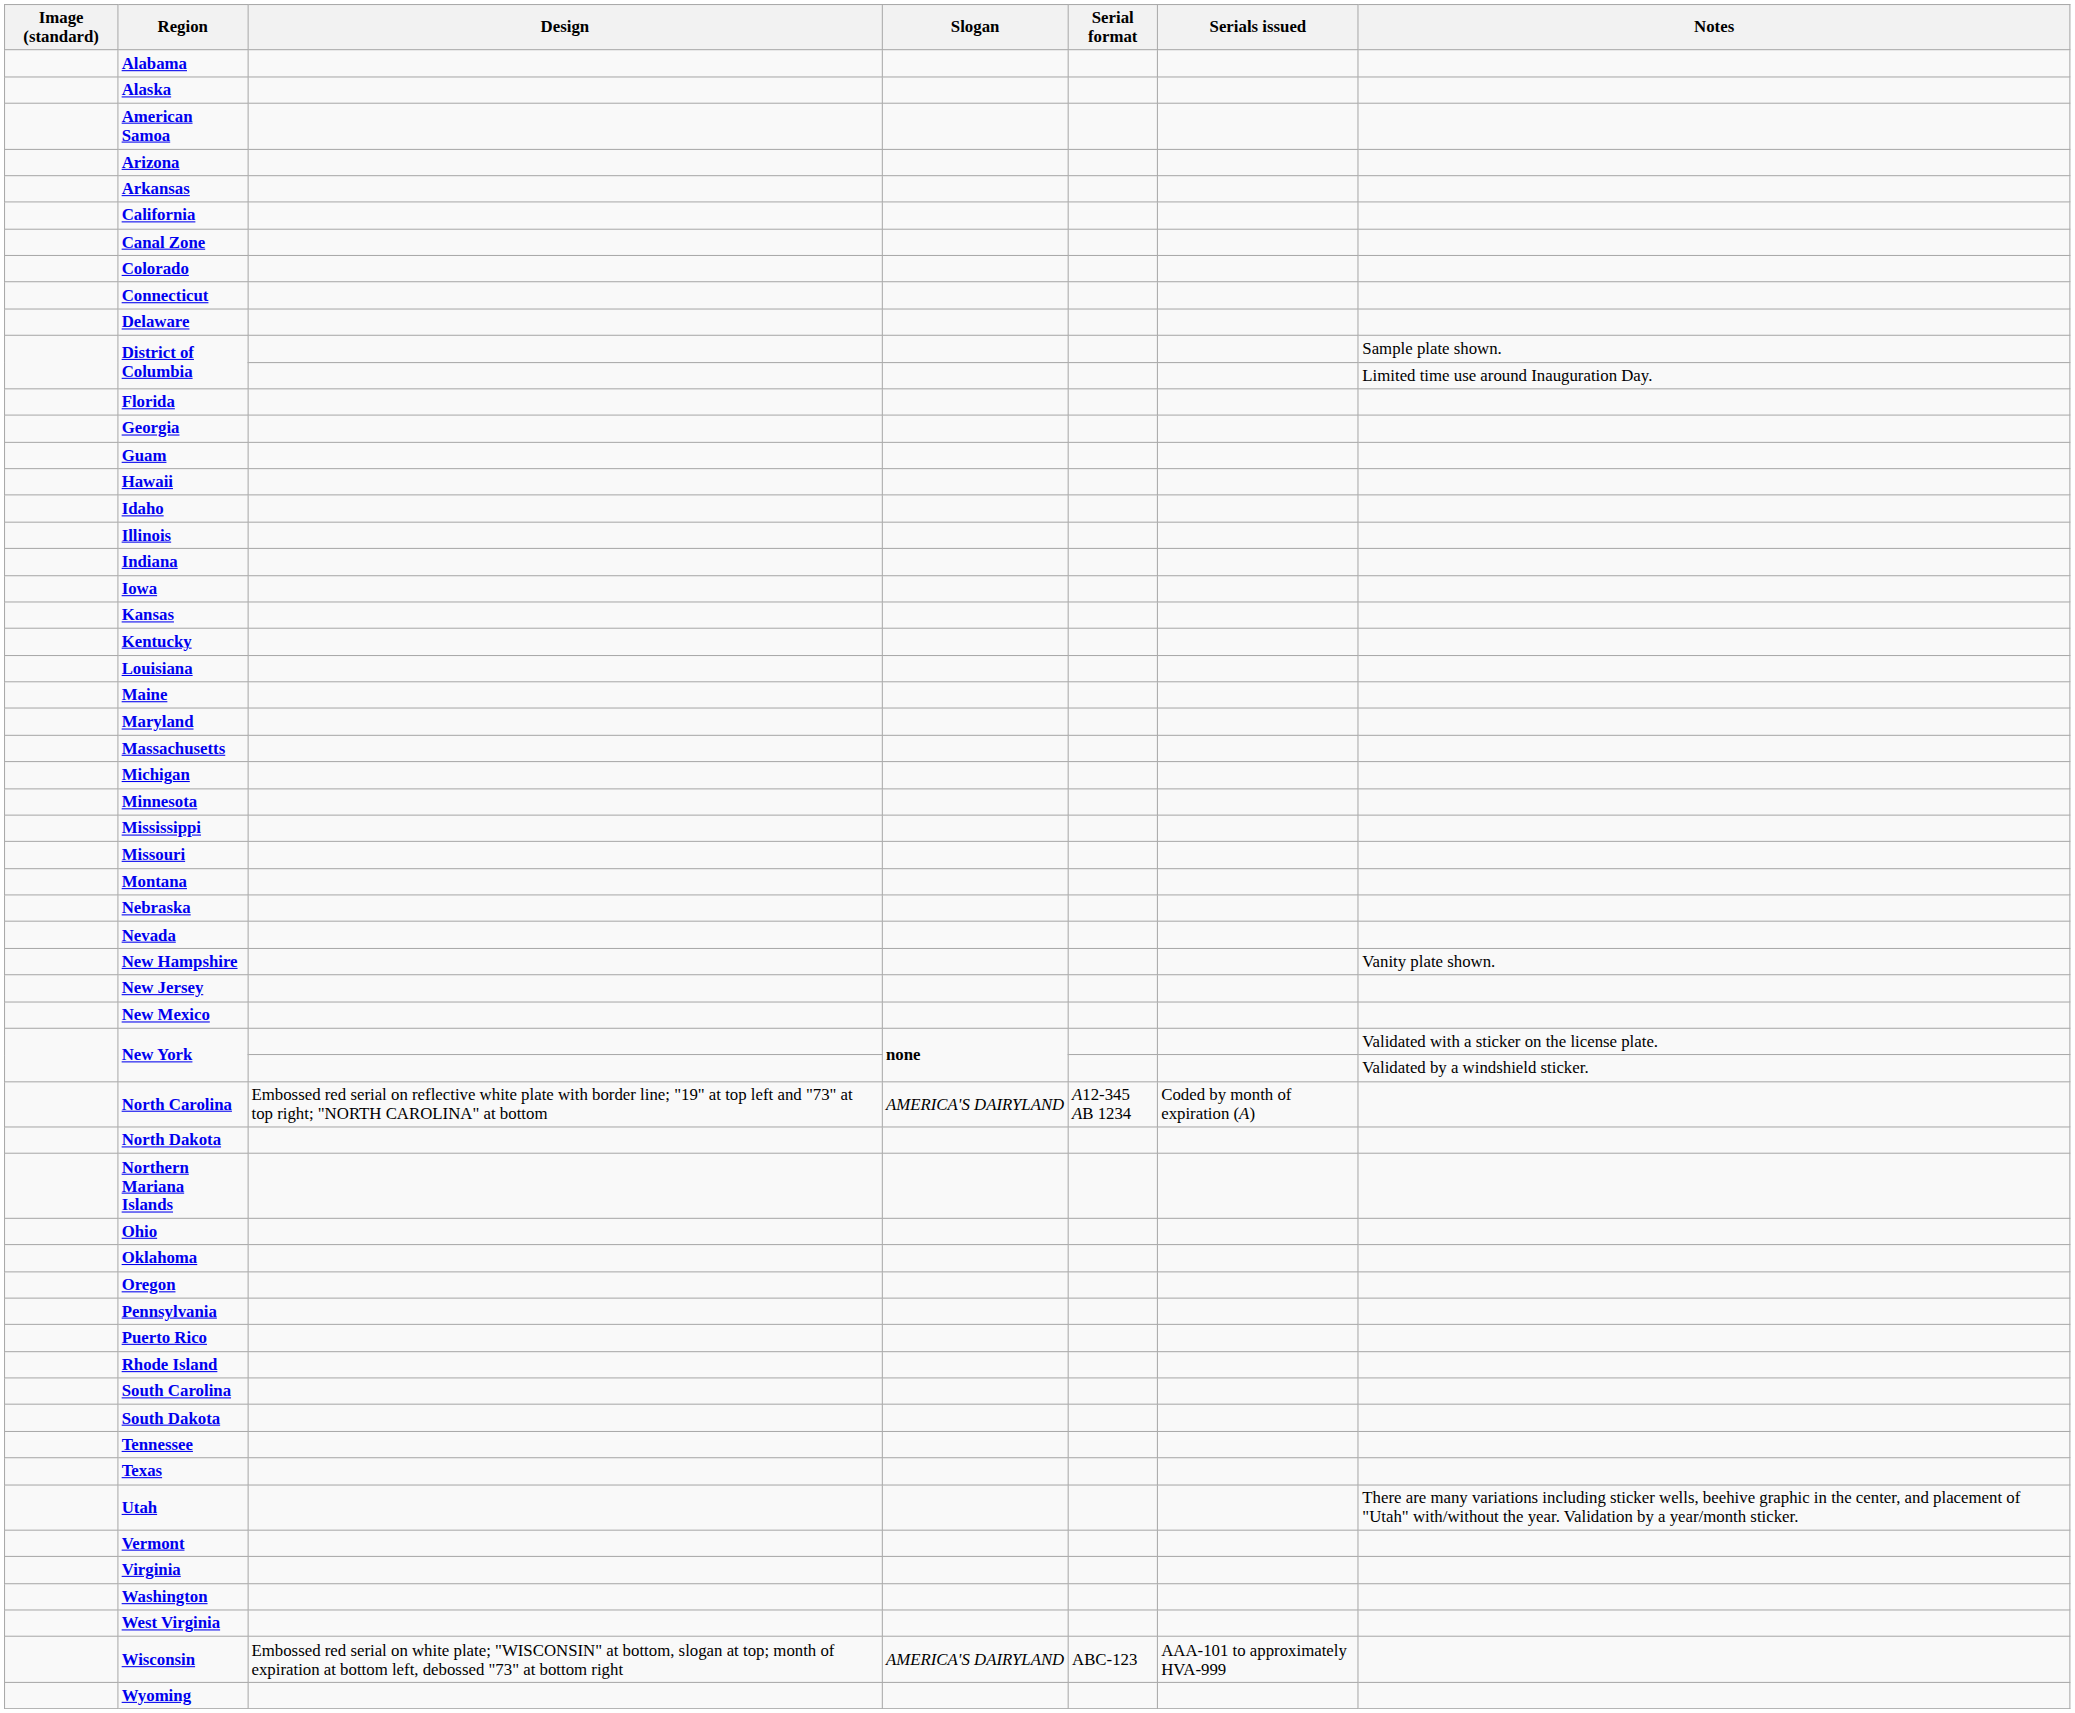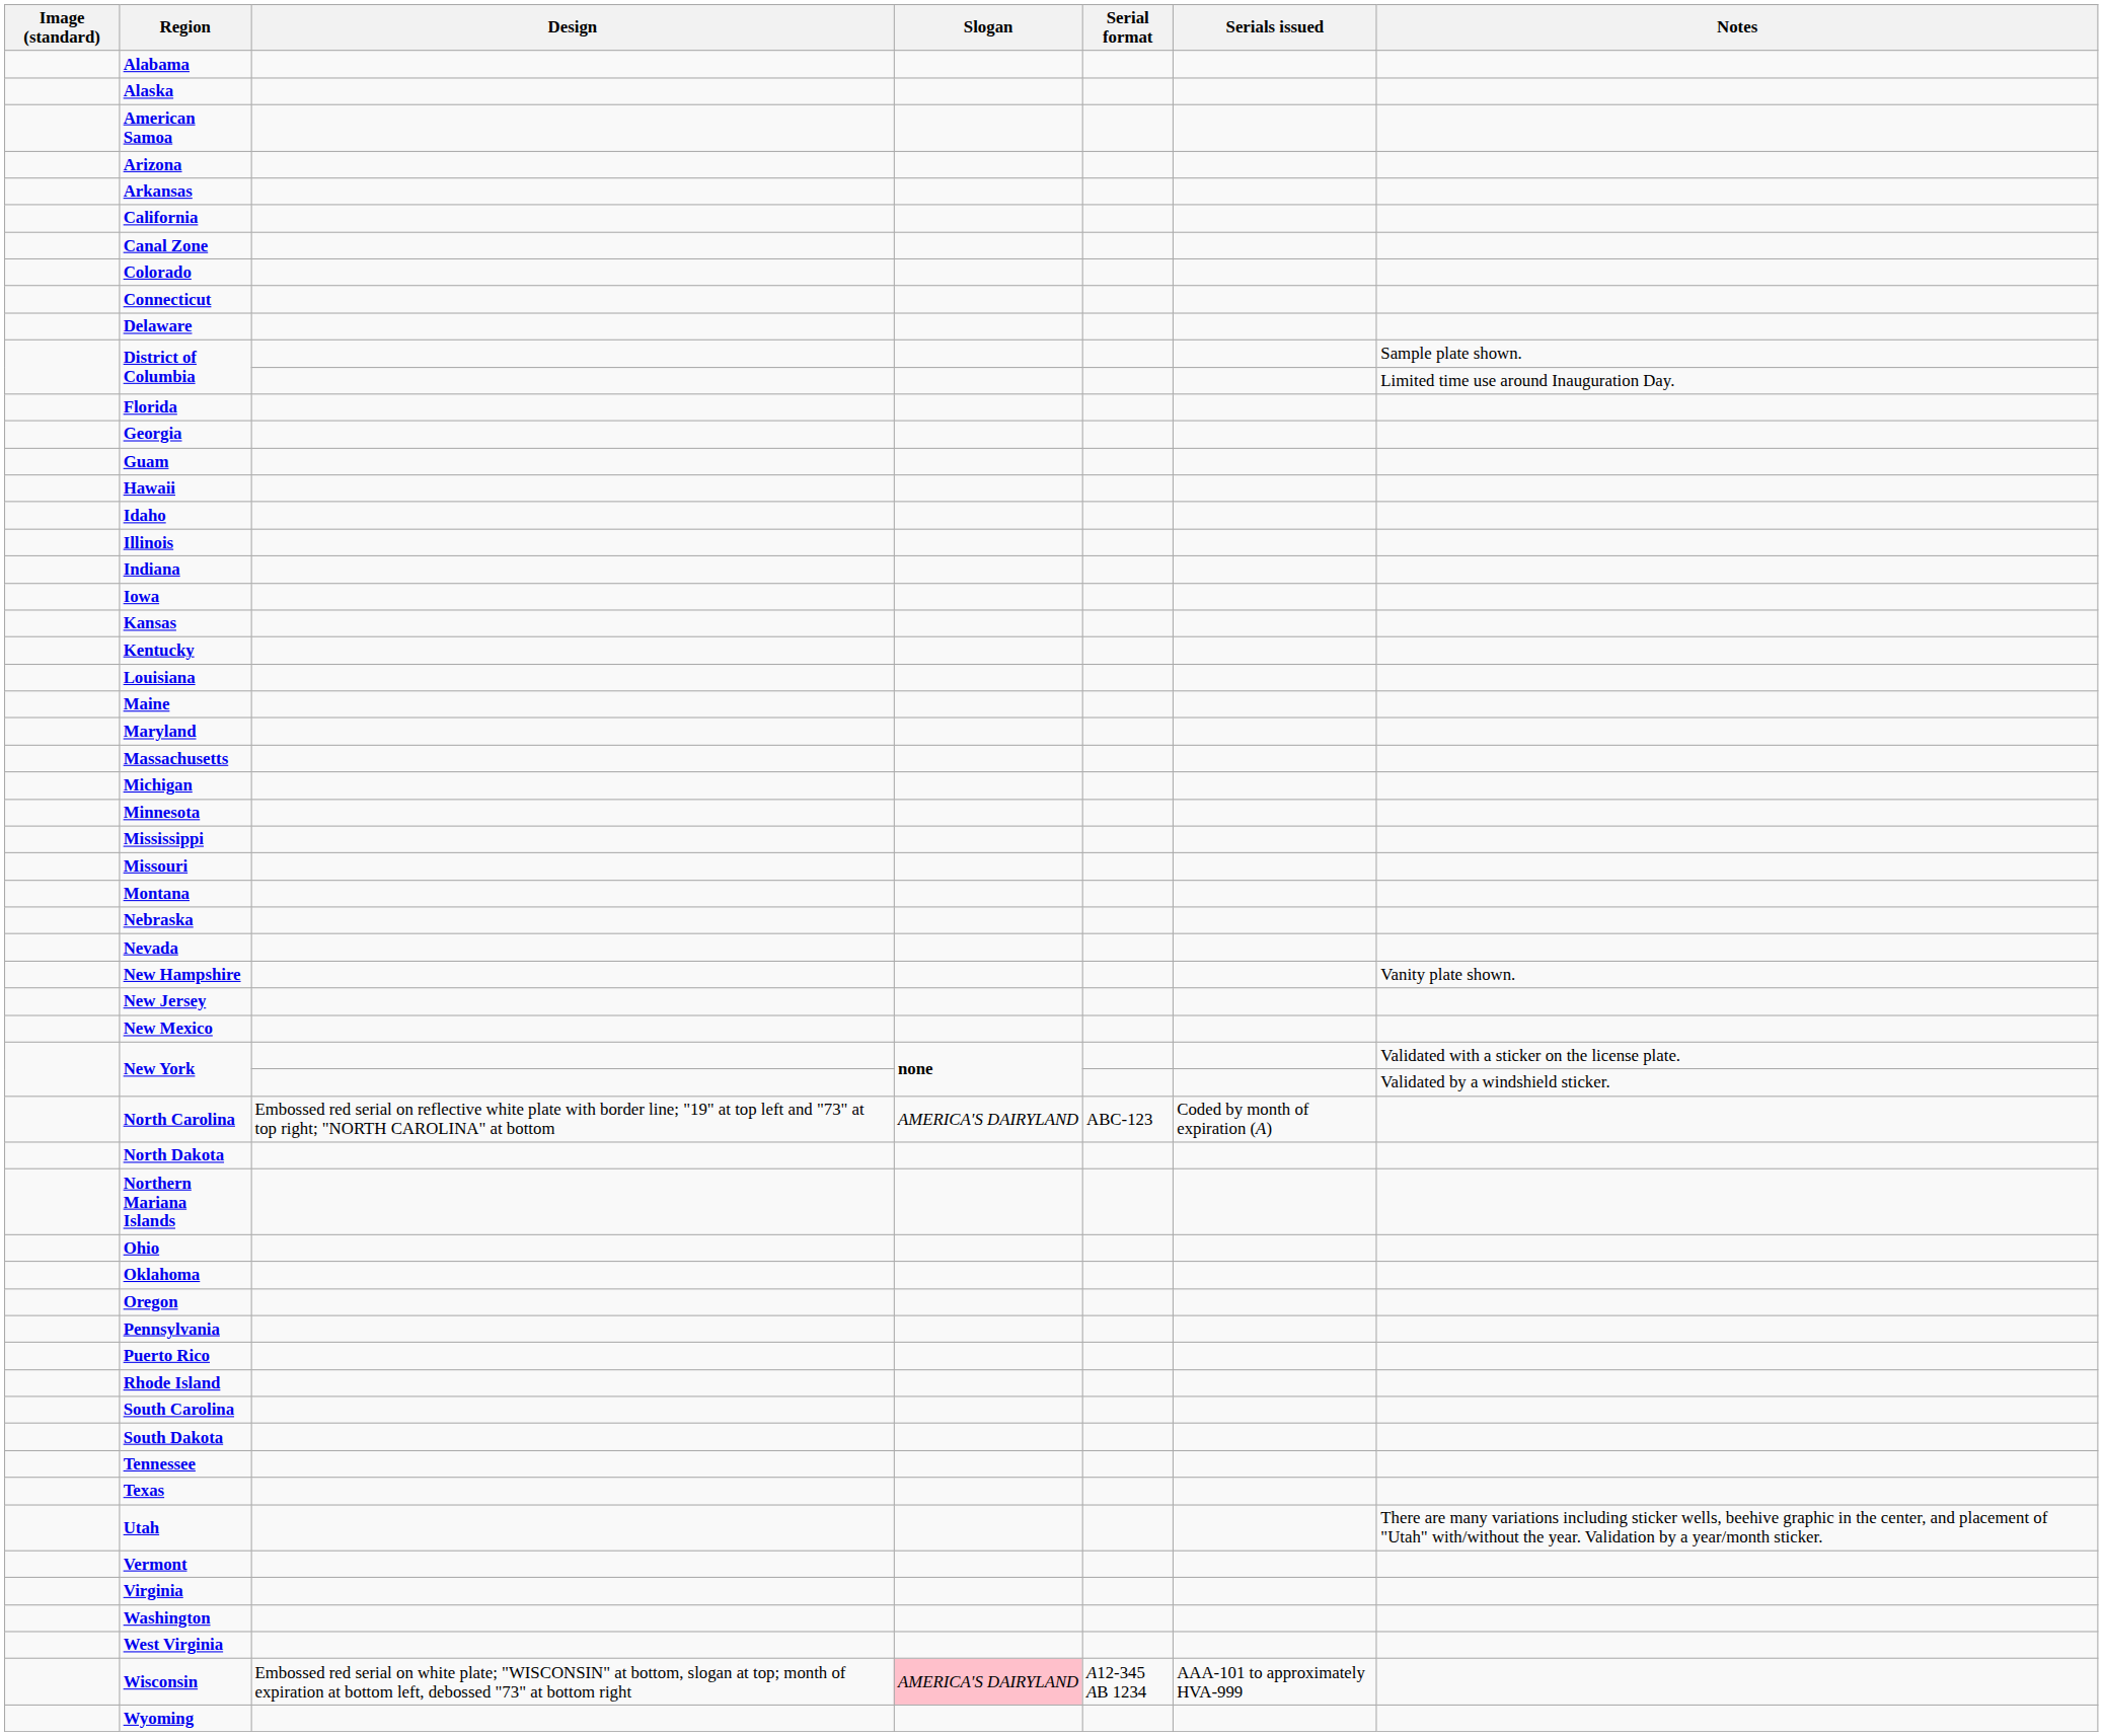North Carolina | Serial format: A12-345 AB 1234 -> ABC-123
Wisconsin | Slogan: no background -> pink background
Wisconsin | Serial format: ABC-123 -> A12-345 AB 1234
